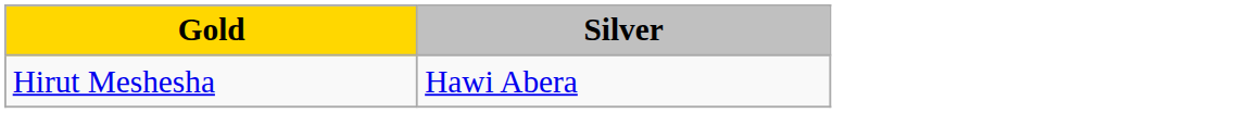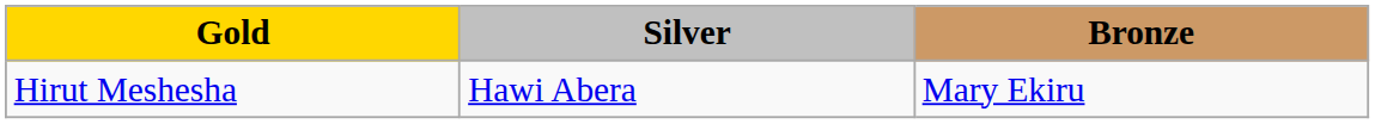+ column: Bronze | Mary Ekiru
